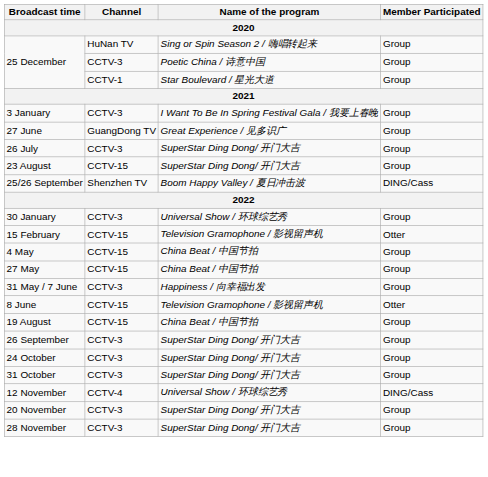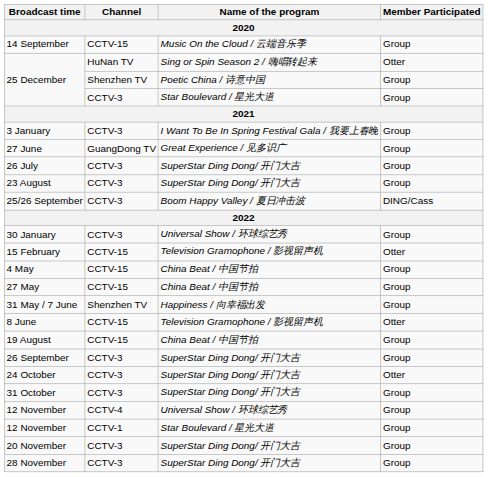+ row: 14 September | CCTV-15 | Music On the Cloud / 云端音乐季 | Group
25 December / Sing or Spin Season 2 / 嗨唱转起来 | Member Participated: Group -> Otter
25 December / Poetic China / 诗意中国 | Channel: CCTV-3 -> Shenzhen TV
25 December / Star Boulevard / 星光大道 | Channel: CCTV-1 -> CCTV-3
23 August | Channel: CCTV-15 -> CCTV-3
25/26 September | Channel: Shenzhen TV -> CCTV-3
31 May / 7 June | Channel: CCTV-3 -> Shenzhen TV
24 October | Member Participated: Group -> Otter
12 November / Universal Show / 环球综艺秀 | Member Participated: DING/Cass -> Group
+ row: 12 November | CCTV-1 | Star Boulevard / 星光大道 | Group
